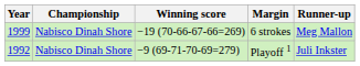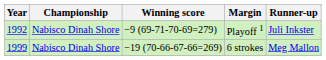rows swapped: Playoff 1 <-> 6 strokes
